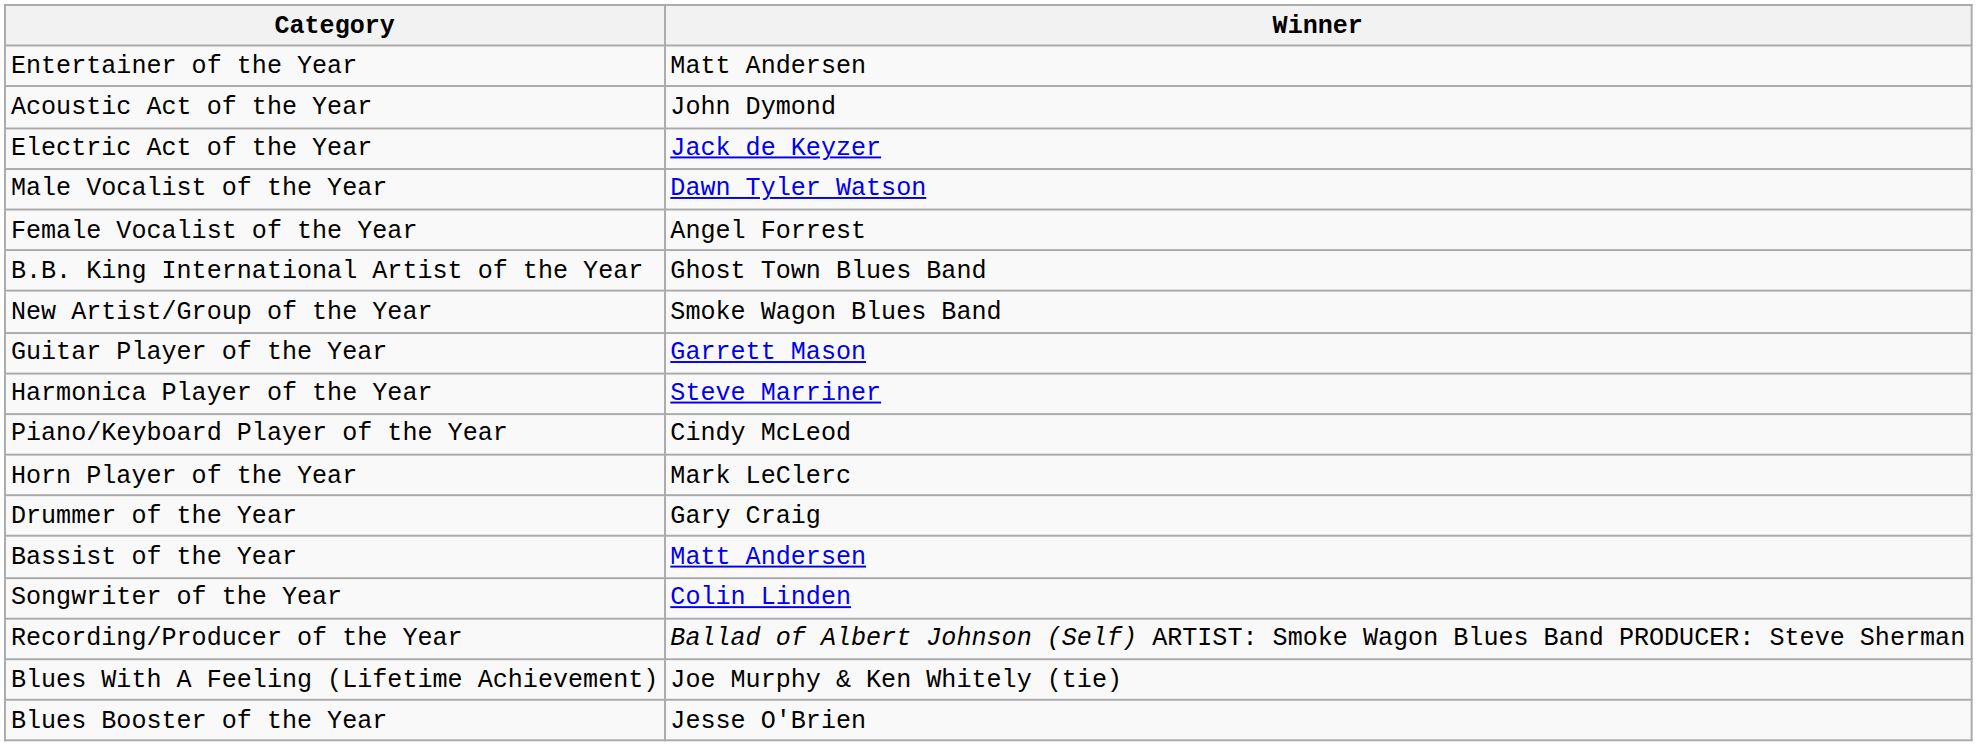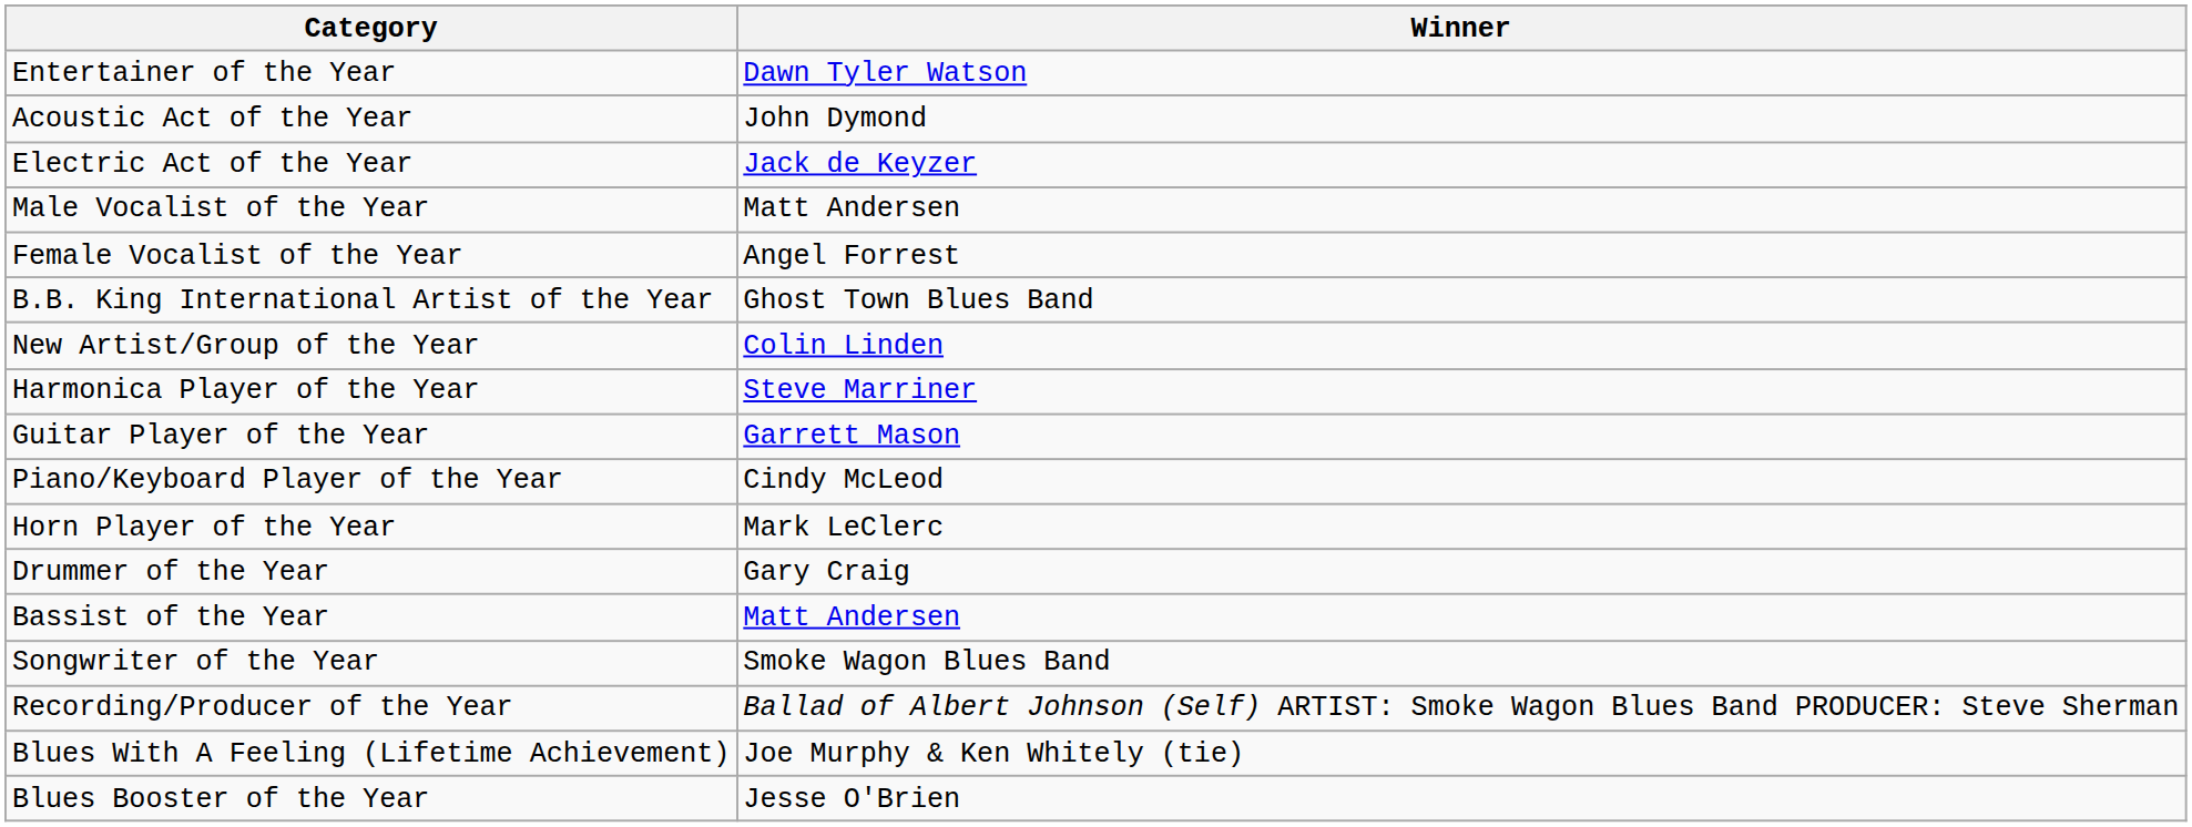Entertainer of the Year | Winner: Matt Andersen -> Dawn Tyler Watson
Male Vocalist of the Year | Winner: Dawn Tyler Watson -> Matt Andersen
New Artist/Group of the Year | Winner: Smoke Wagon Blues Band -> Colin Linden
rows swapped: Guitar Player of the Year <-> Harmonica Player of the Year
Songwriter of the Year | Winner: Colin Linden -> Smoke Wagon Blues Band
